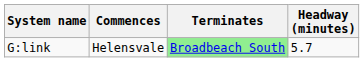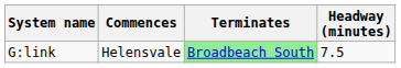G:link | Headway (minutes): 5.7 -> 7.5
